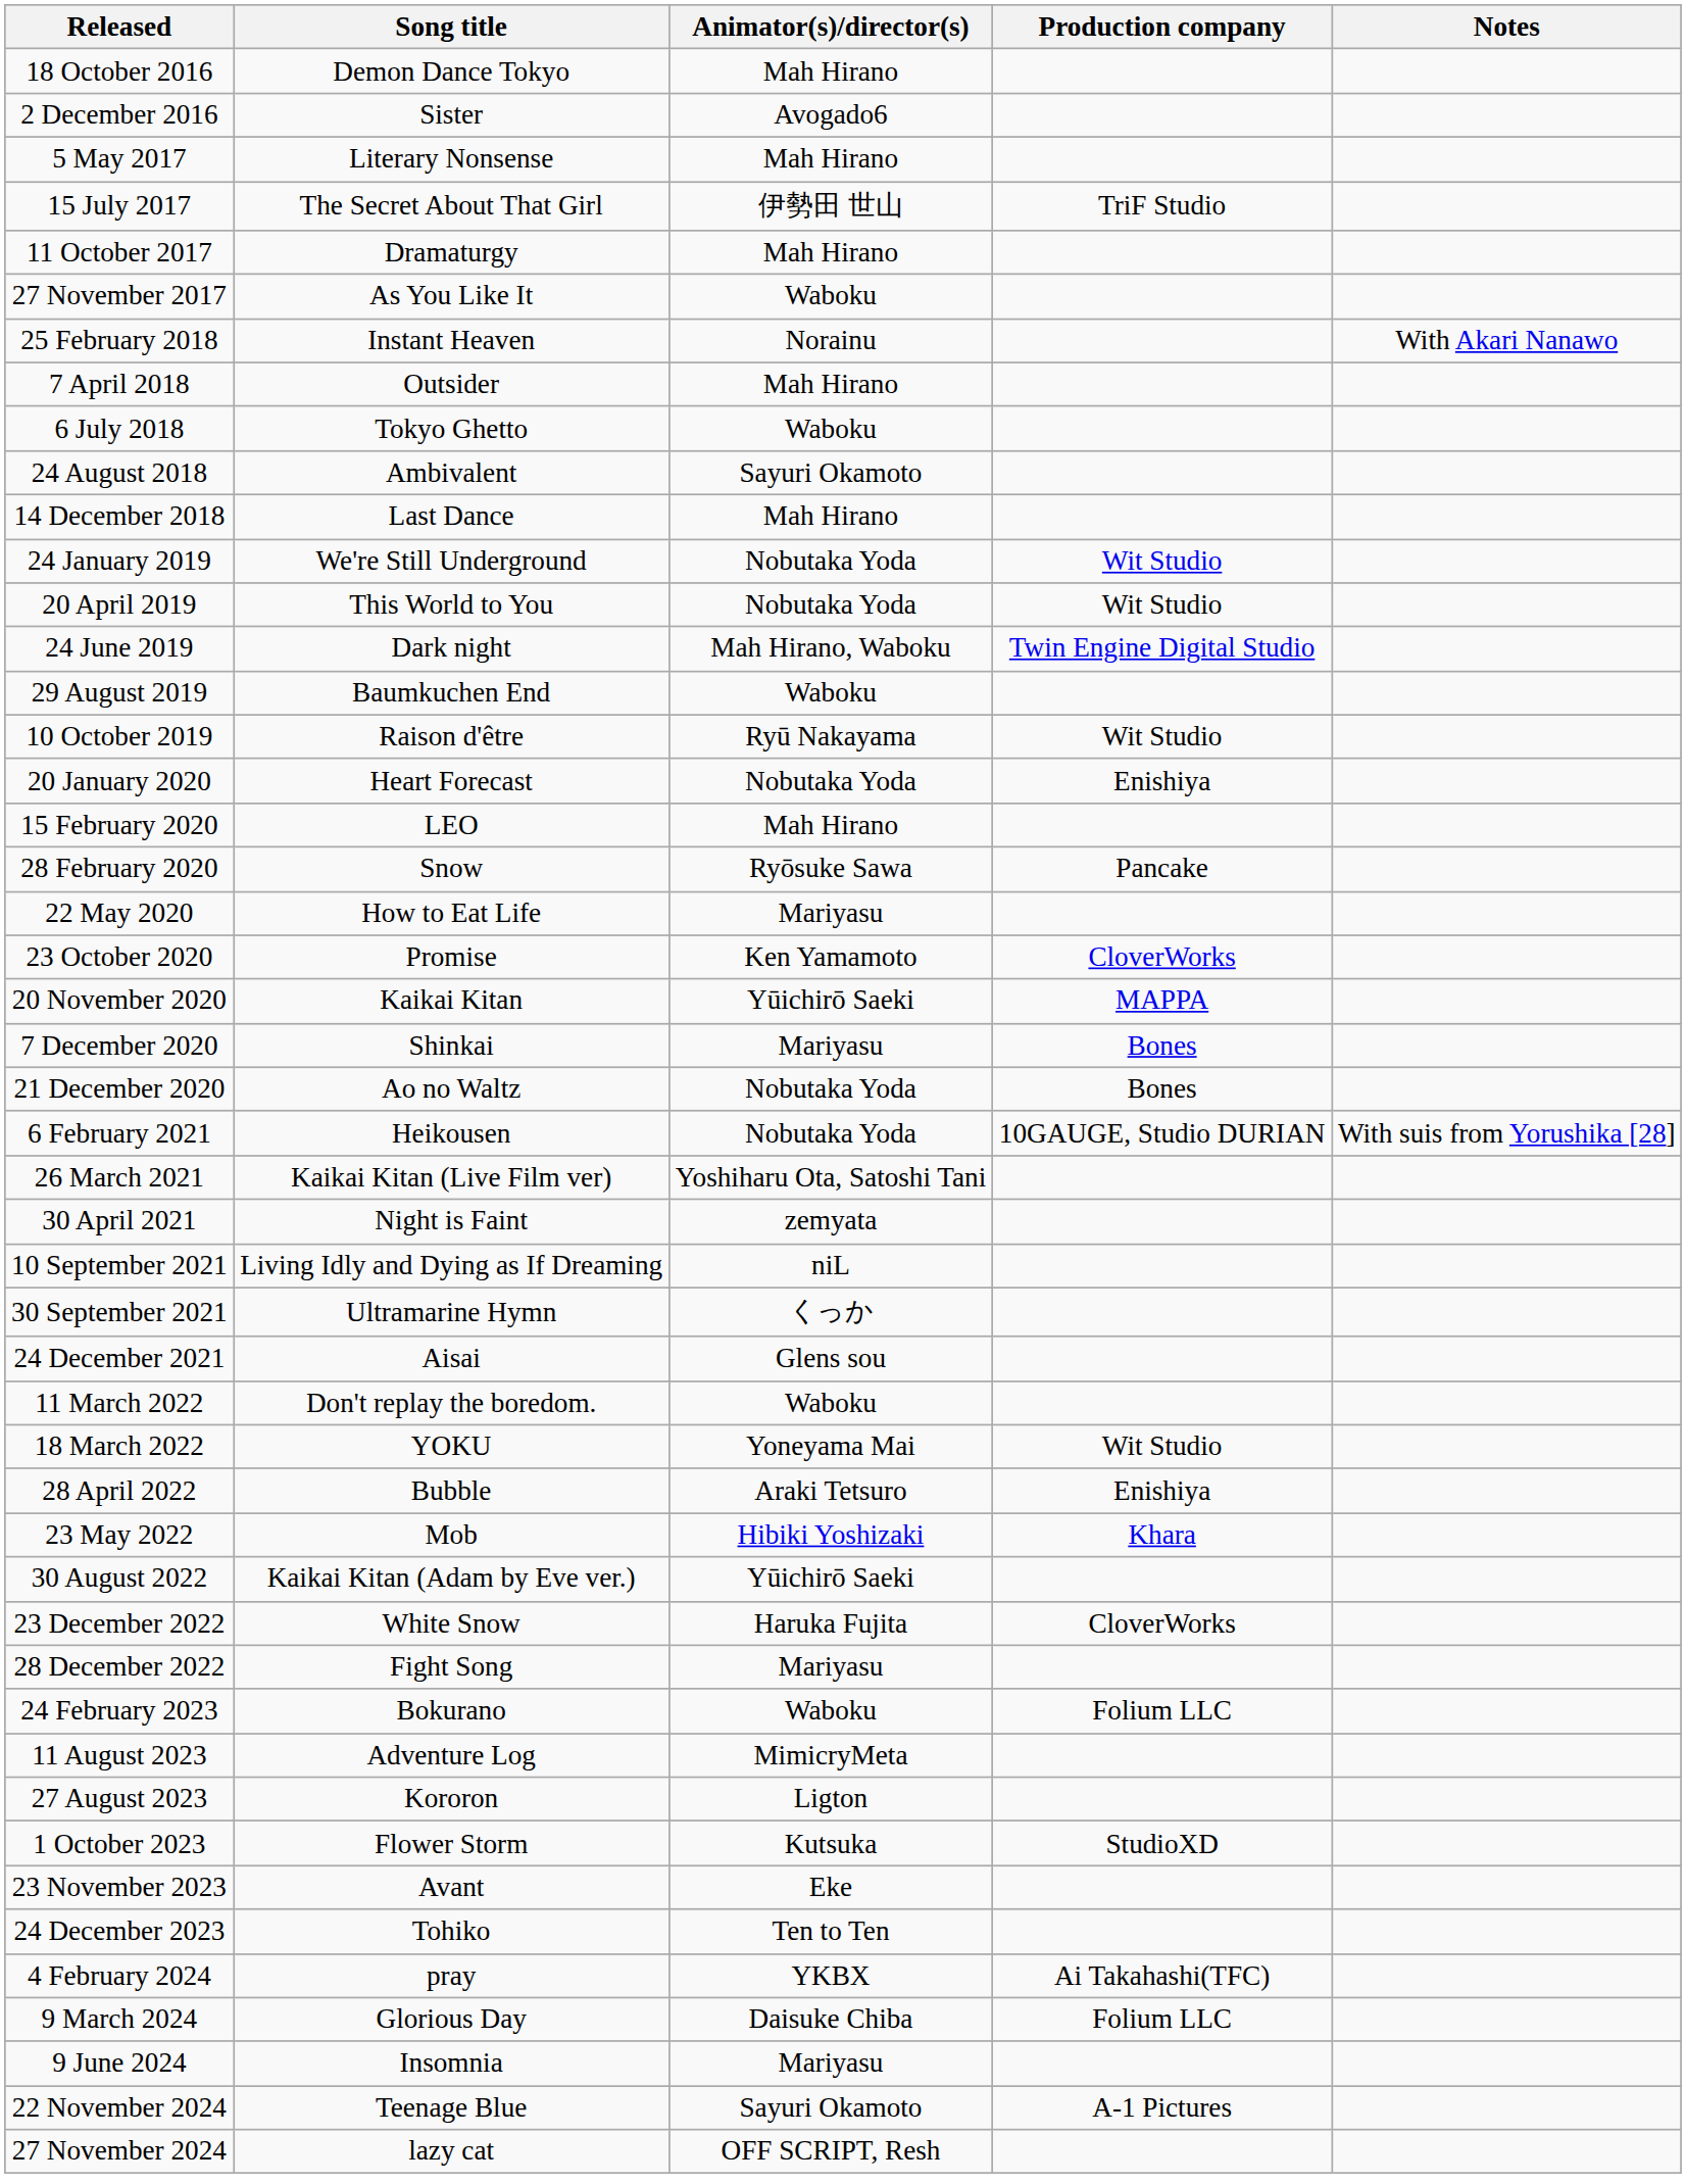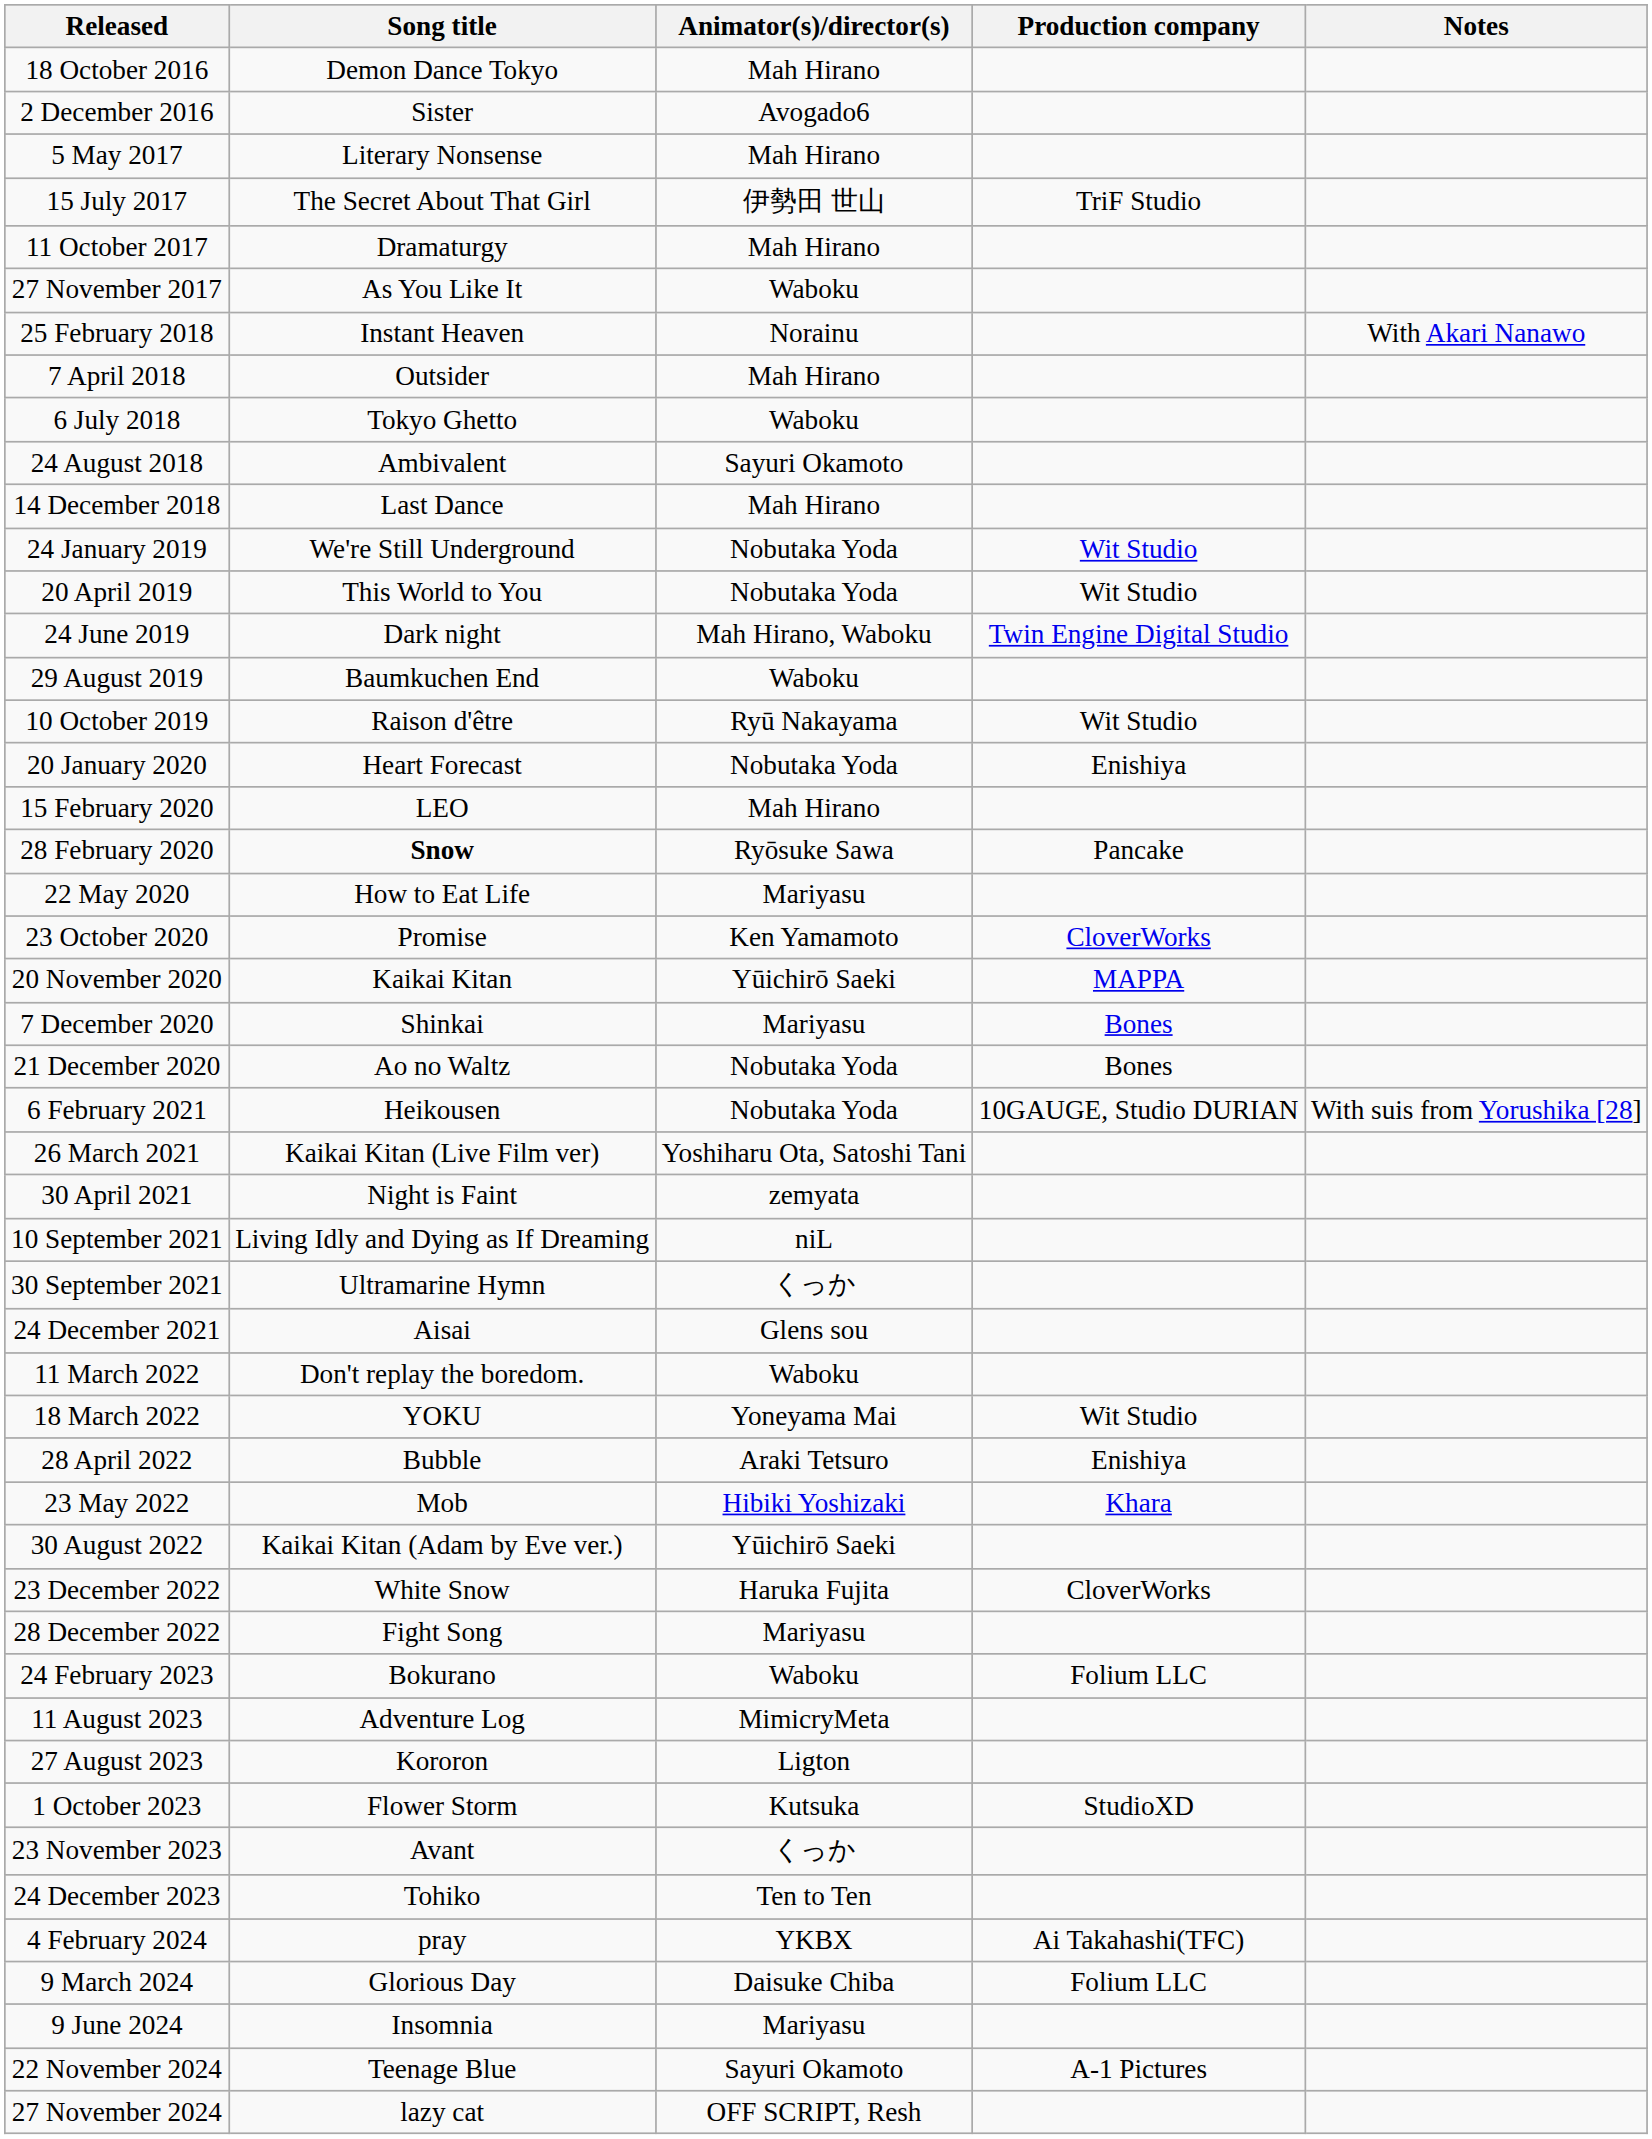28 February 2020 | Song title: normal -> bold
23 November 2023 | Animator(s)/director(s): Eke -> くっか
